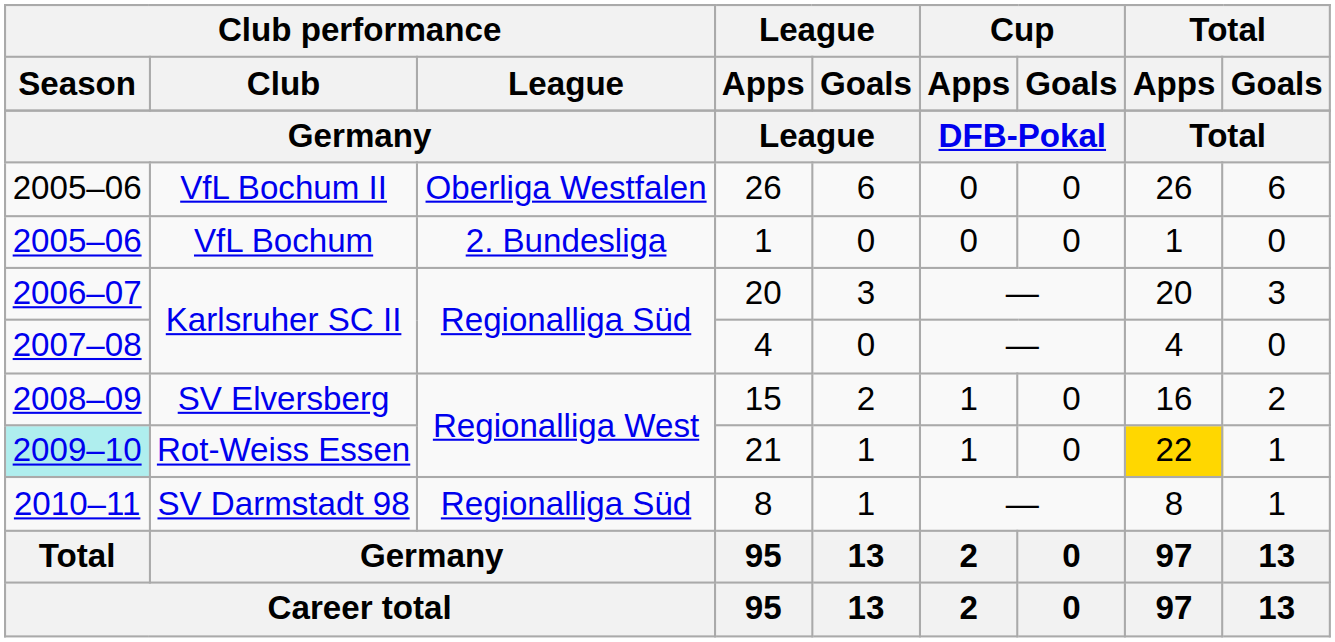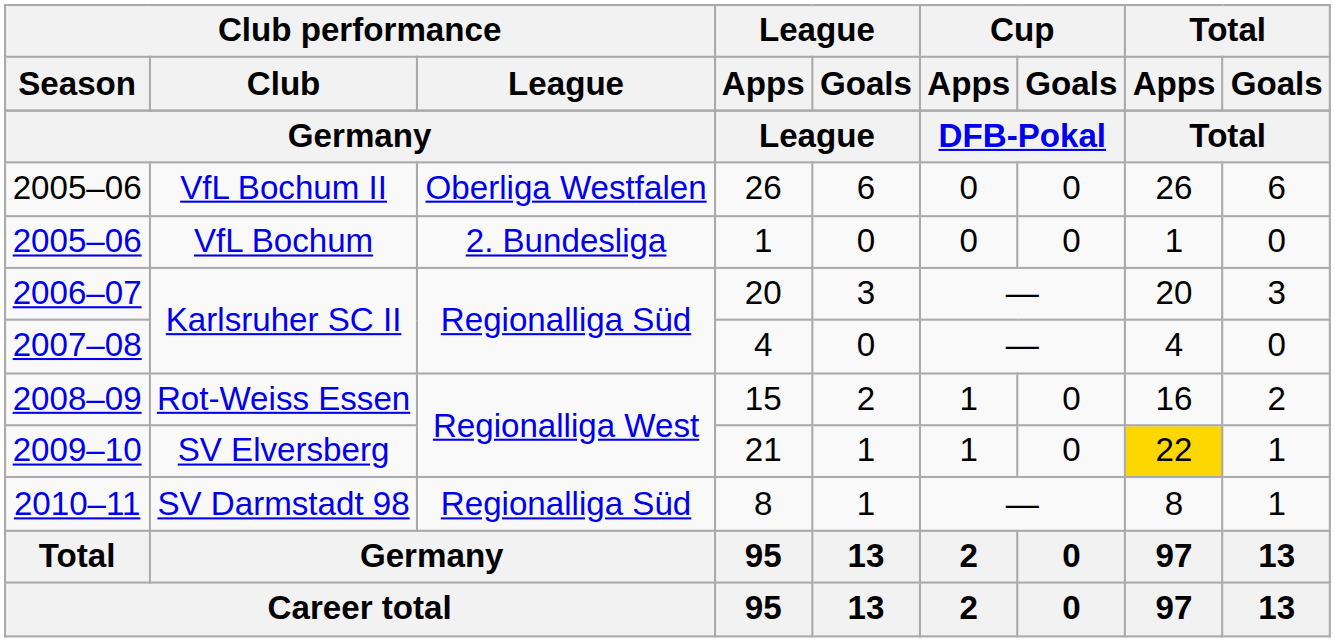15 | Club performance / Club: SV Elversberg -> Rot-Weiss Essen
21 | Club performance / Season: paleturquoise background -> no background
21 | Club performance / Club: Rot-Weiss Essen -> SV Elversberg
